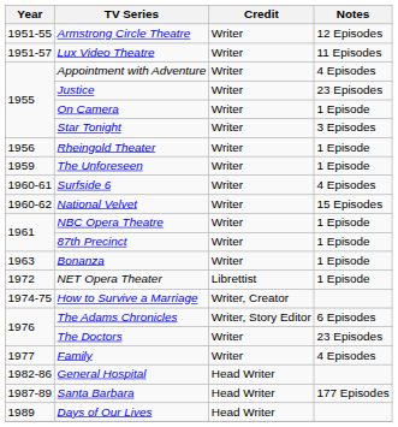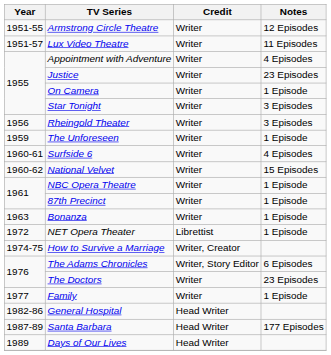Rheingold Theater | Notes: 1 Episode -> 3 Episodes
Family | Notes: 4 Episodes -> 1 Episode
